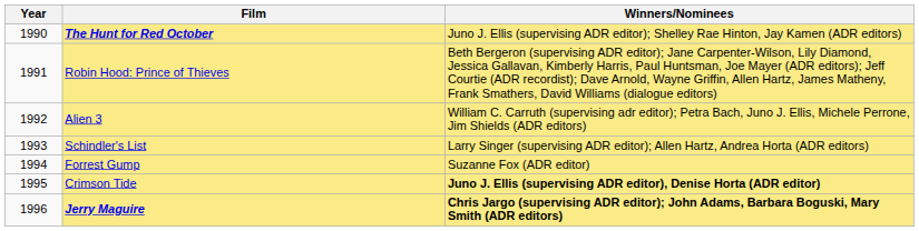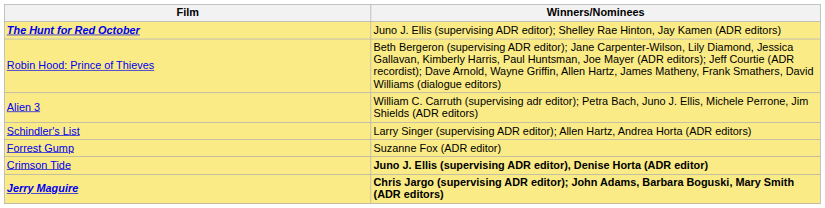- column: Year | 1990 | 1991 | 1992 | 1993 | 1994 | 1995 | 1996
